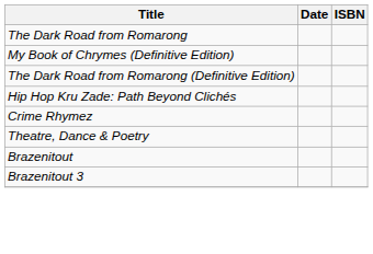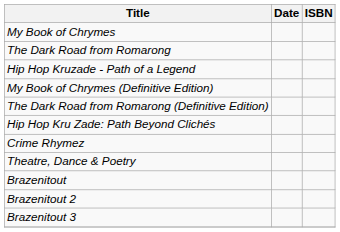+ row: My Book of Chrymes
+ row: Hip Hop Kruzade - Path of a Legend
+ row: Brazenitout 2
